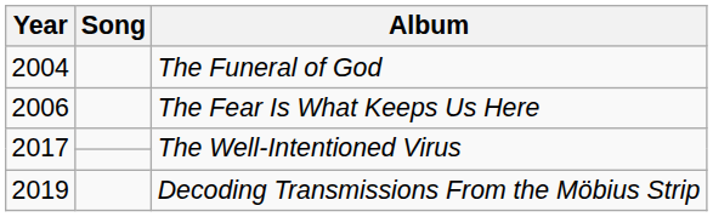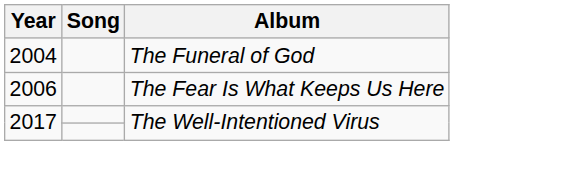- row: 2019 | Decoding Transmissions From the Möbius Strip
